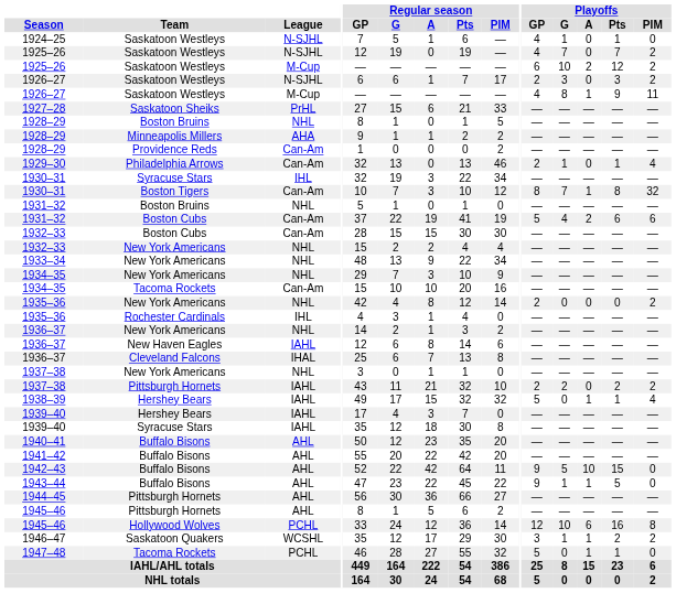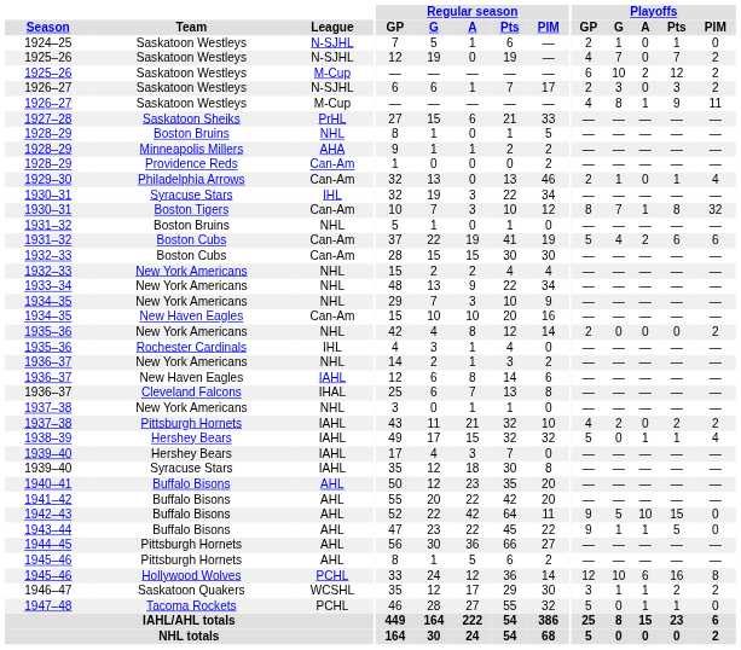1924–25 | Playoffs / GP: 4 -> 2
1934–35 / Can-Am | Team: Tacoma Rockets -> New Haven Eagles
1937–38 / IAHL | Playoffs / GP: 2 -> 4
